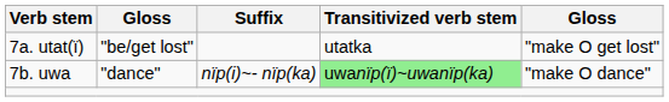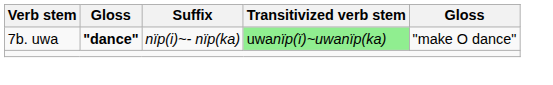- row: 7a. utat(ï) | "be/get lost" | utatka | "make O get lost"
7b. uwa | column 2: normal -> bold
